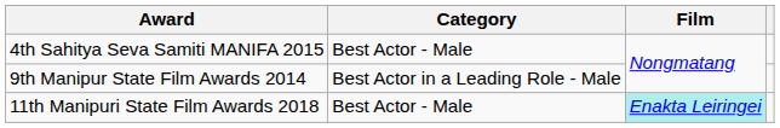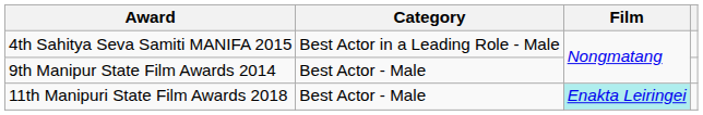4th Sahitya Seva Samiti MANIFA 2015 | Category: Best Actor - Male -> Best Actor in a Leading Role - Male
9th Manipur State Film Awards 2014 | Category: Best Actor in a Leading Role - Male -> Best Actor - Male
